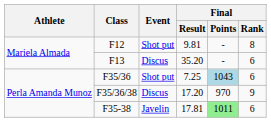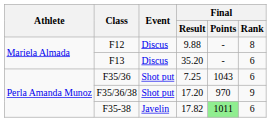F12 | Event: Shot put -> Discus
F12 | Final / Result: 9.81 -> 9.88
F35/36 | Final / Points: lightblue background -> no background
F35/36/38 | Event: Discus -> Shot put
F35-38 | Final / Result: 17.81 -> 17.82
